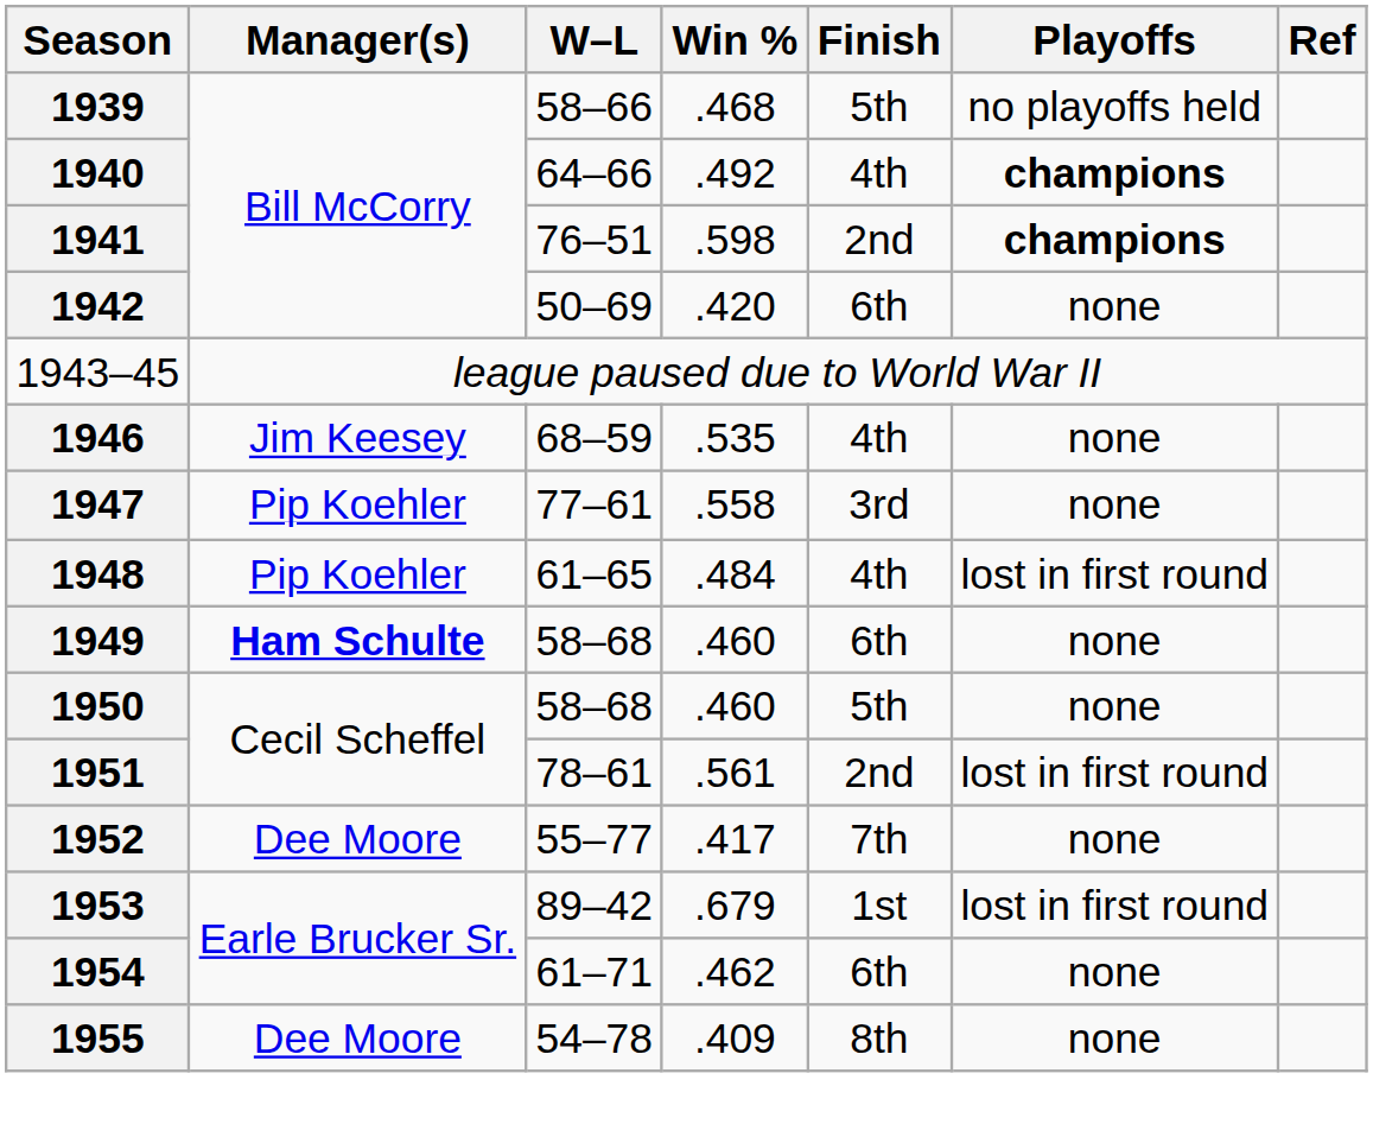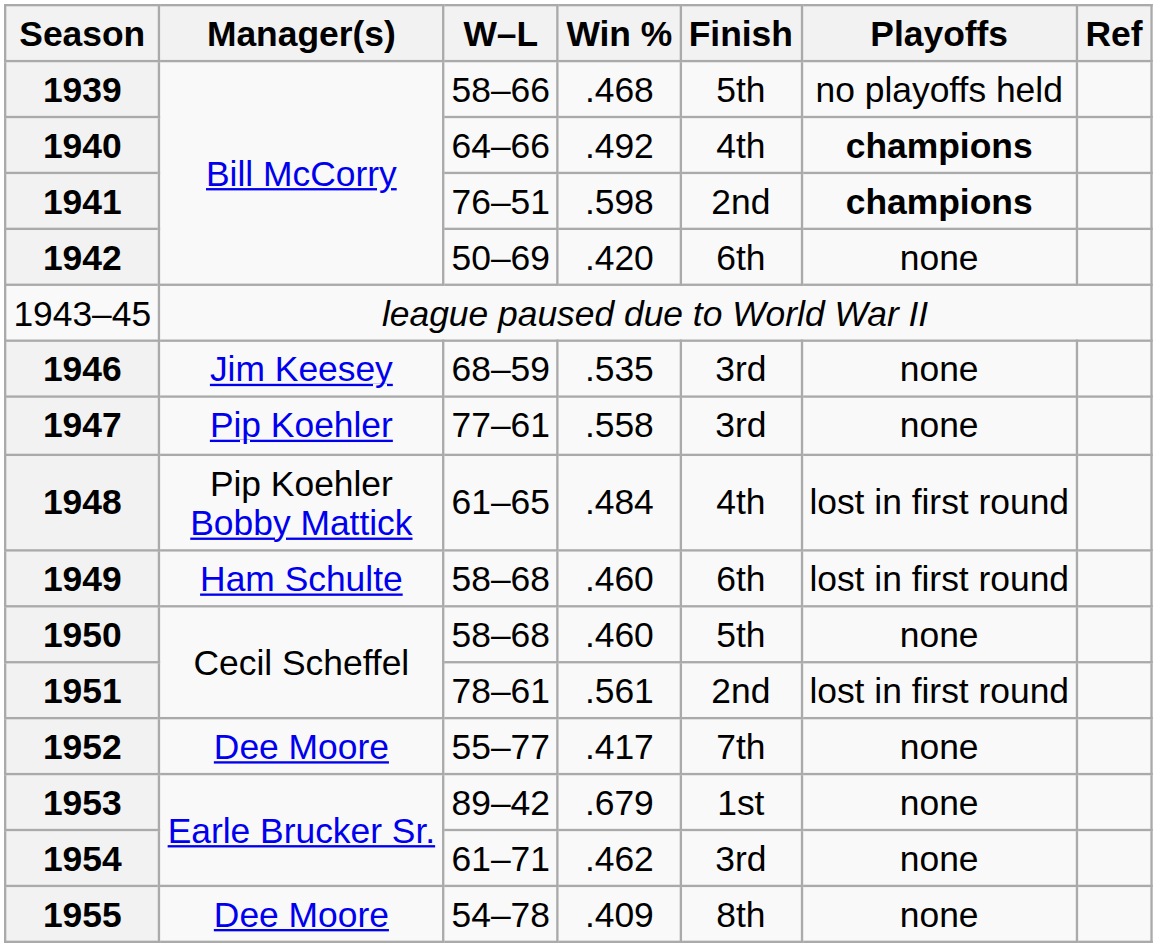1946 | Finish: 4th -> 3rd
1948 | Manager(s): Pip Koehler -> Pip Koehler Bobby Mattick
1949 | Manager(s): bold -> normal
1949 | Playoffs: none -> lost in first round
1953 | Playoffs: lost in first round -> none
1954 | Finish: 6th -> 3rd
